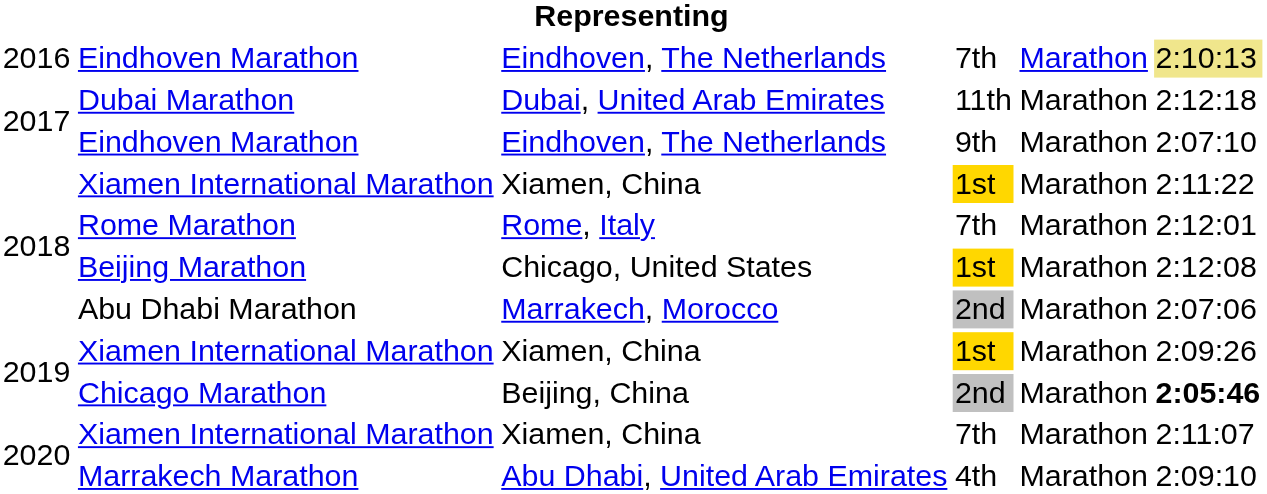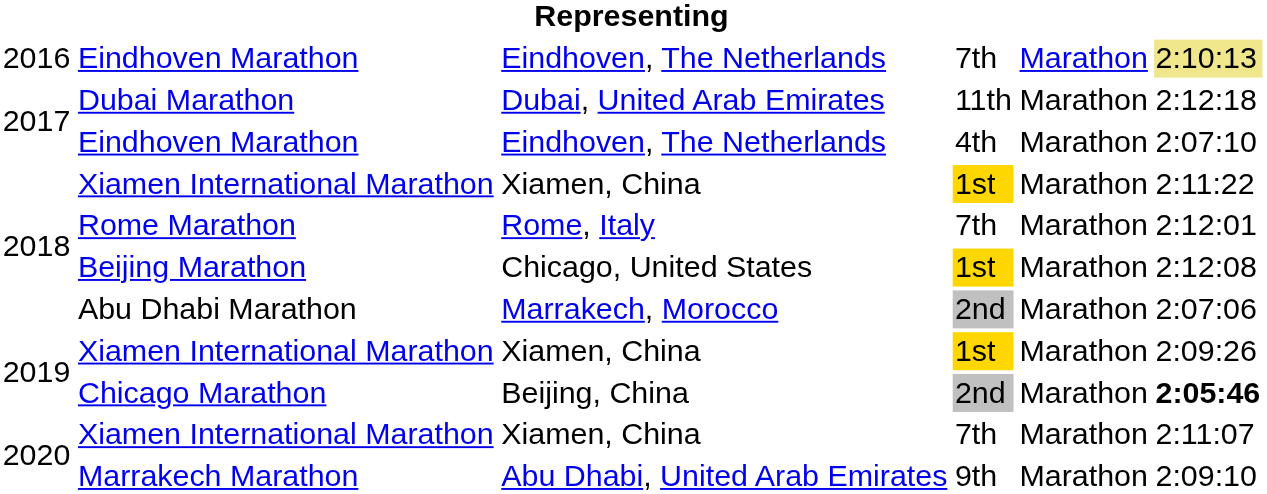2017 / Eindhoven Marathon | column 4: 9th -> 4th
Marrakech Marathon | column 4: 4th -> 9th
